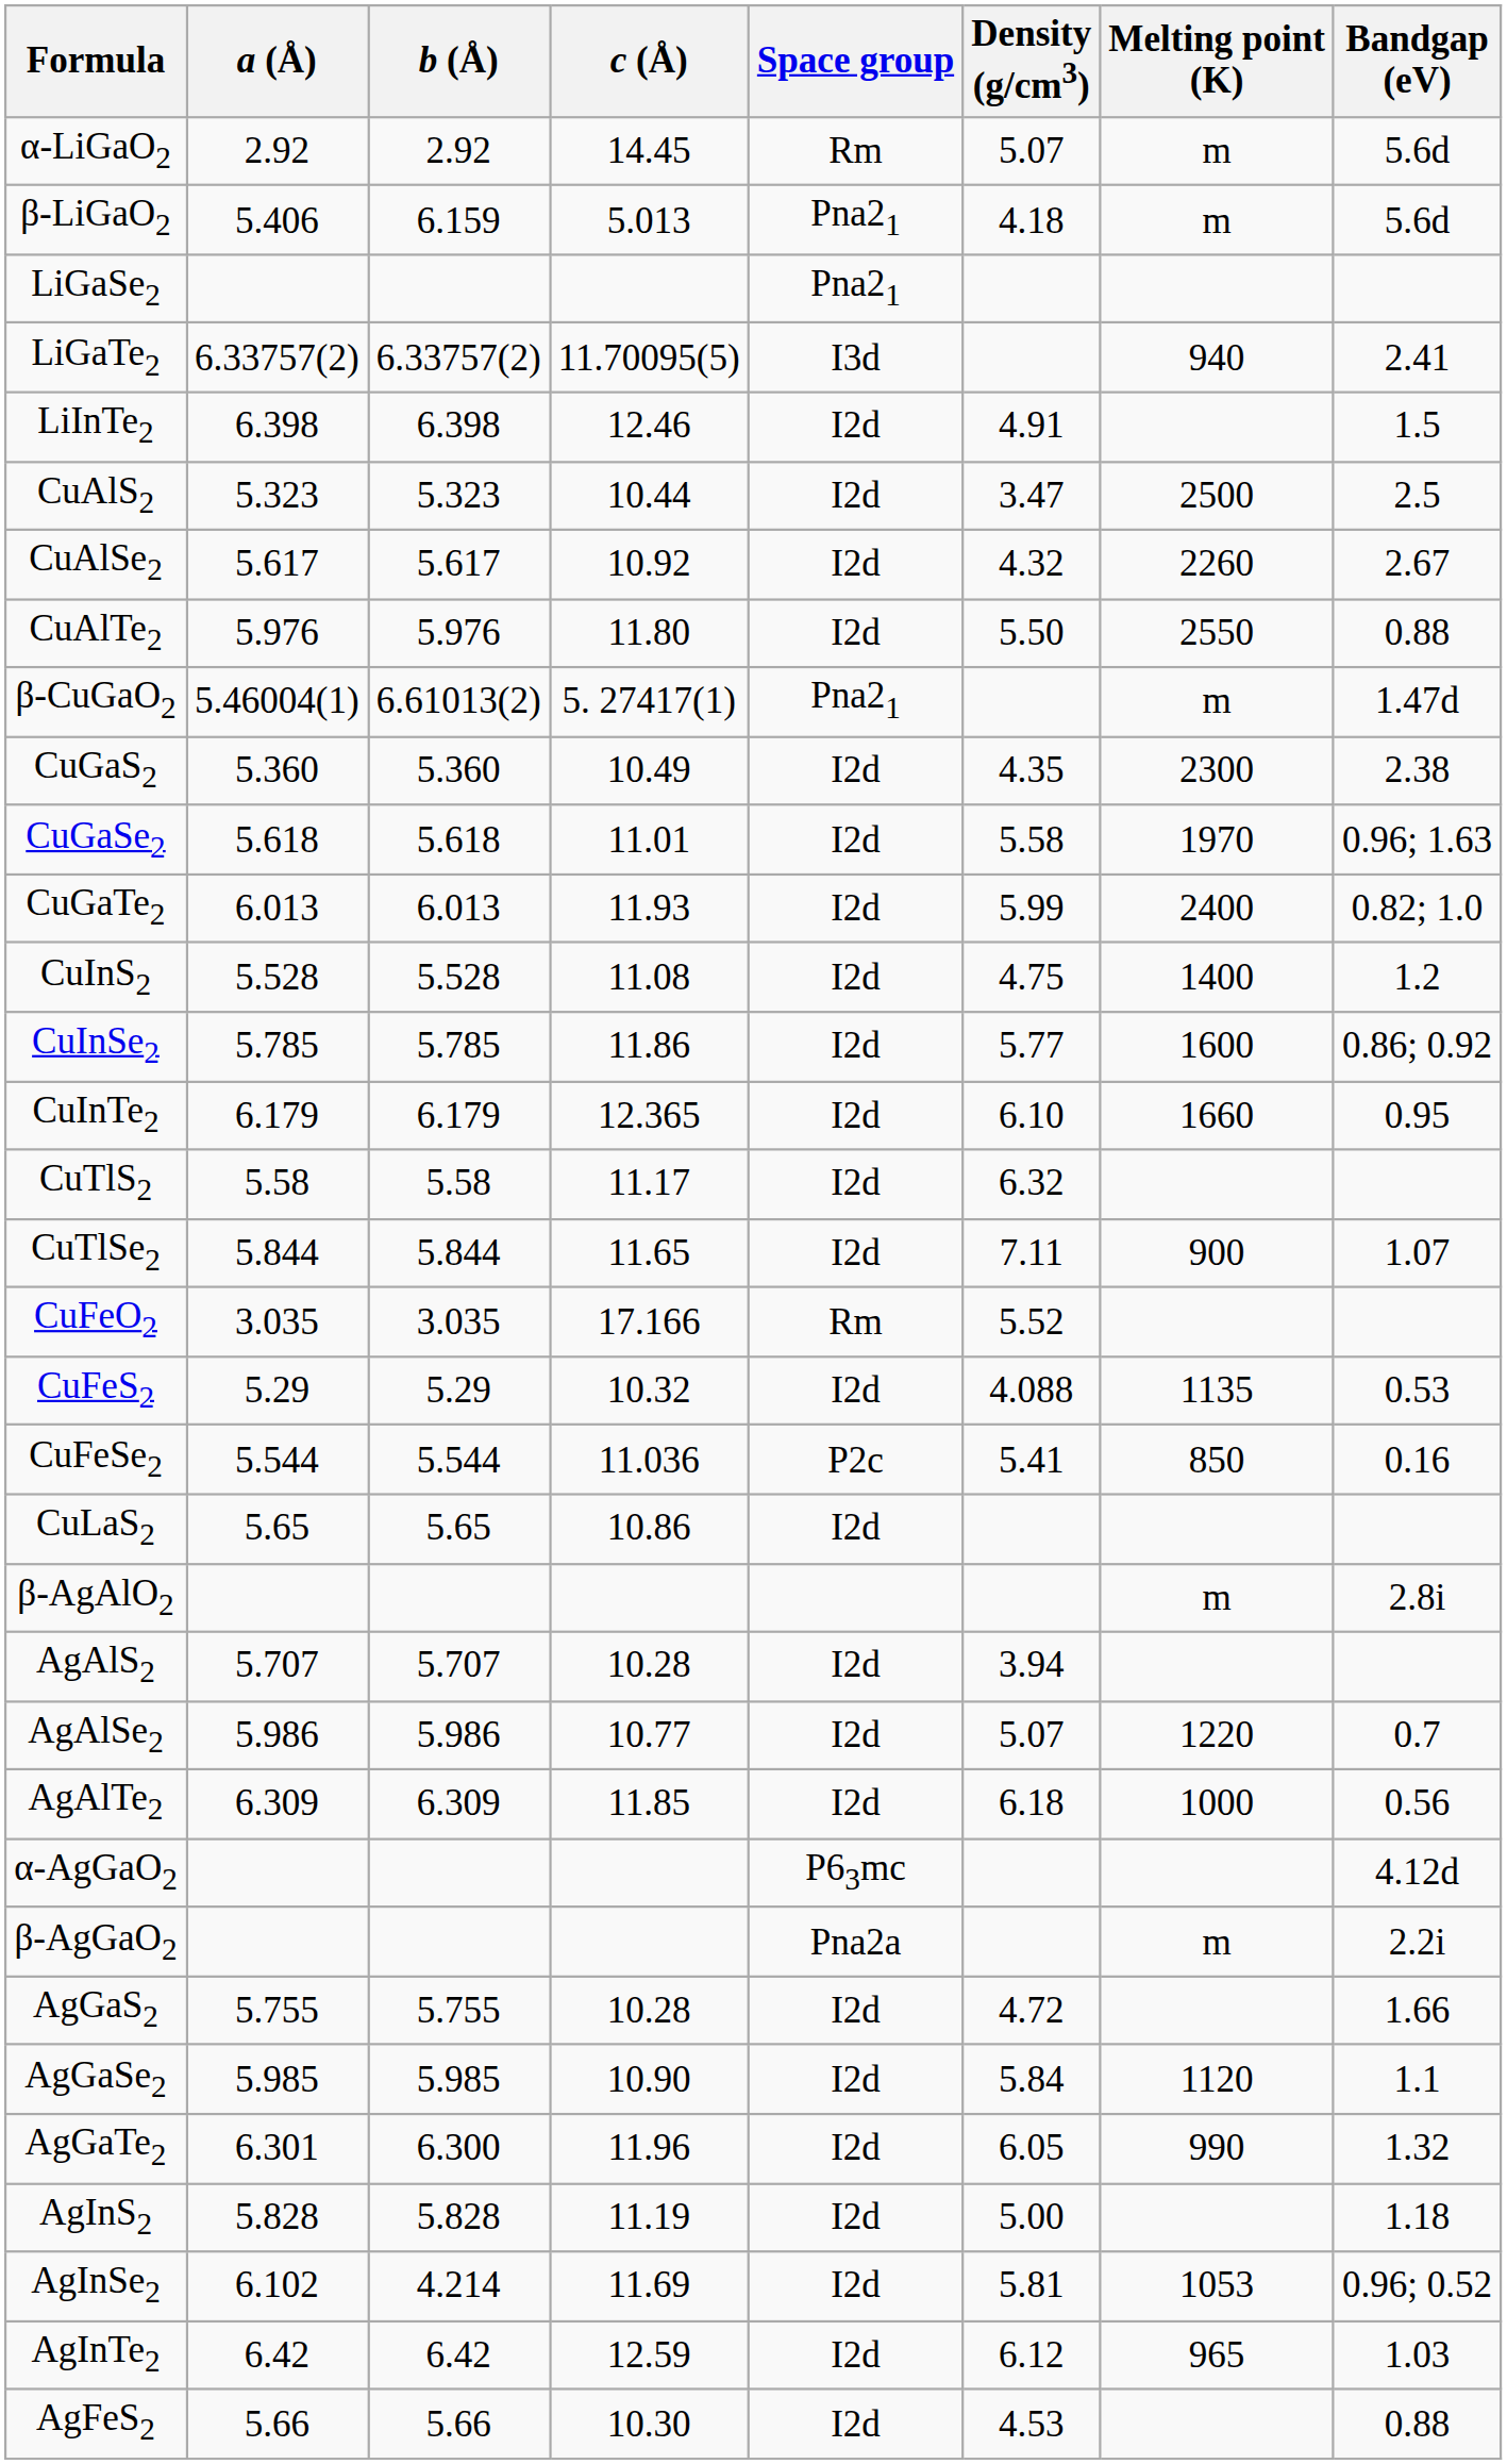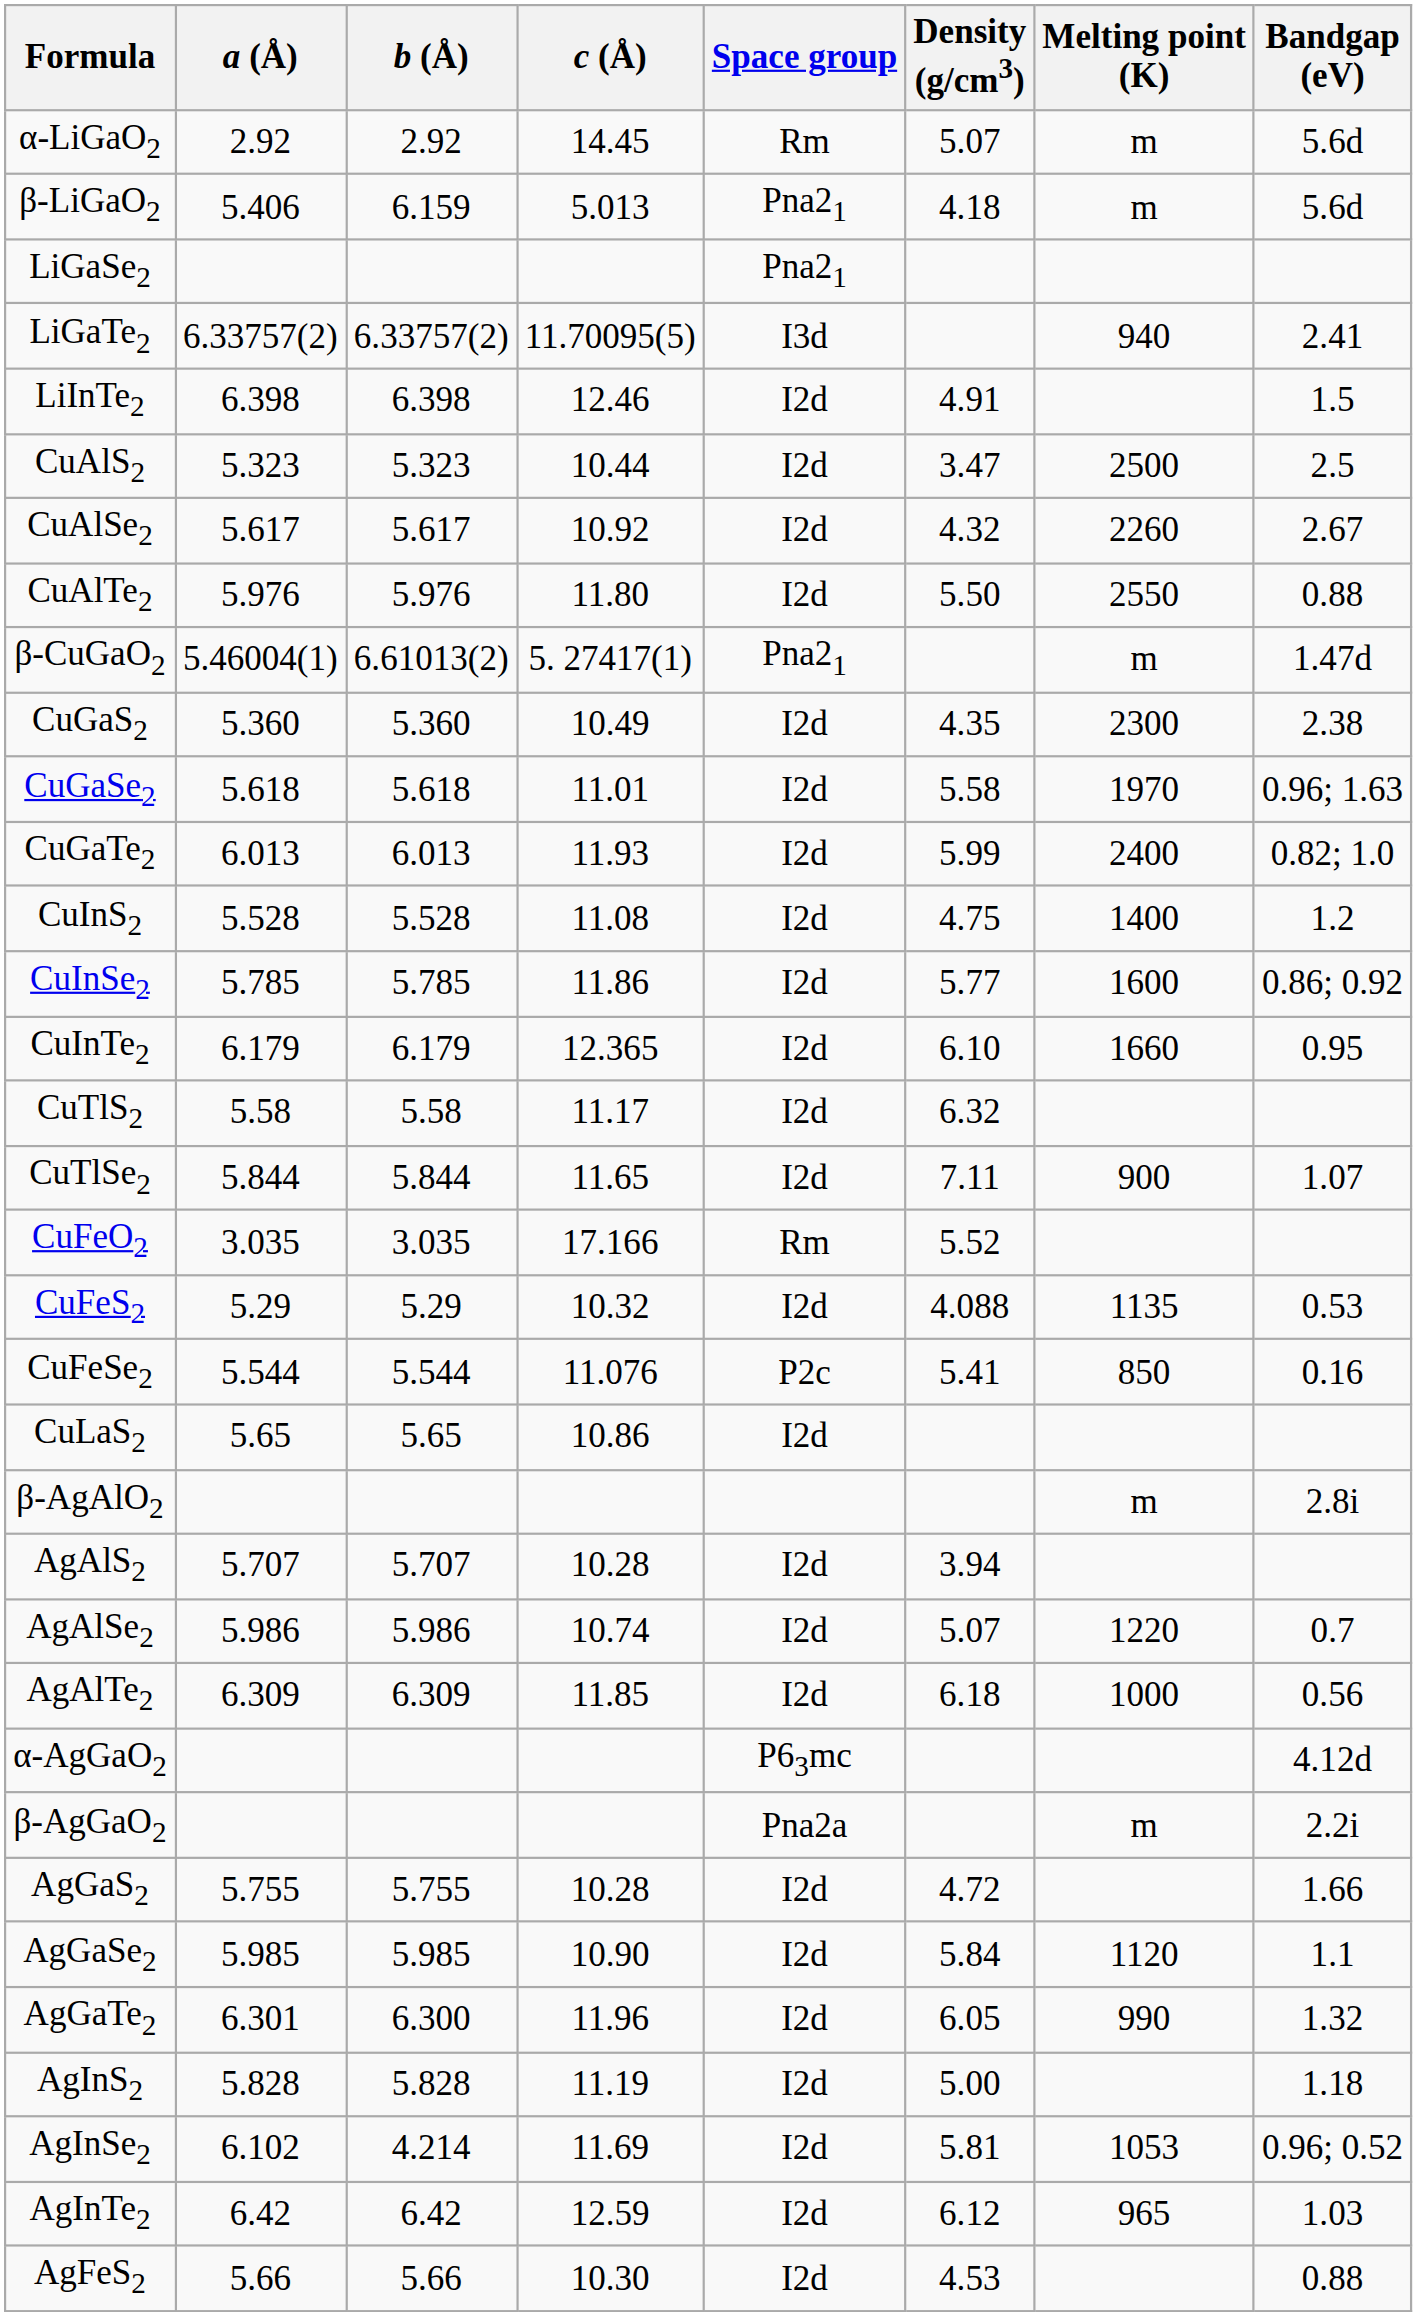CuFeSe2 | c (Å): 11.036 -> 11.076
AgAlSe2 | c (Å): 10.77 -> 10.74
